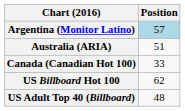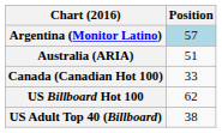US Adult Top 40 (Billboard) | Position: 48 -> 38
